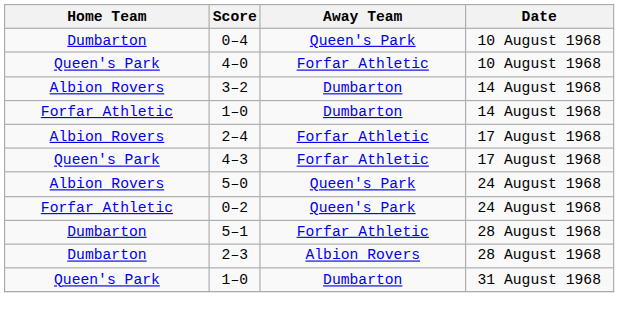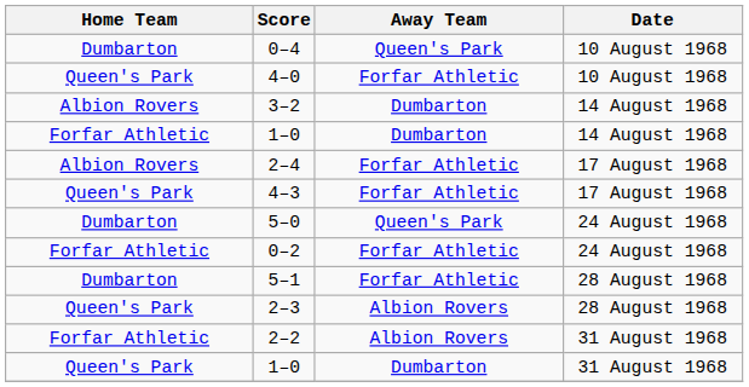5–0 | Home Team: Albion Rovers -> Dumbarton
0–2 | Away Team: Queen's Park -> Forfar Athletic
2–3 | Home Team: Dumbarton -> Queen's Park
+ row: Forfar Athletic | 2–2 | Albion Rovers | 31 August 1968
